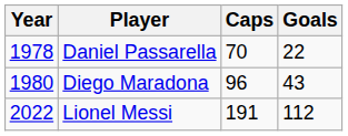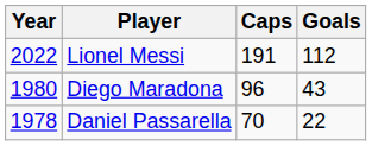rows swapped: Daniel Passarella <-> Lionel Messi
